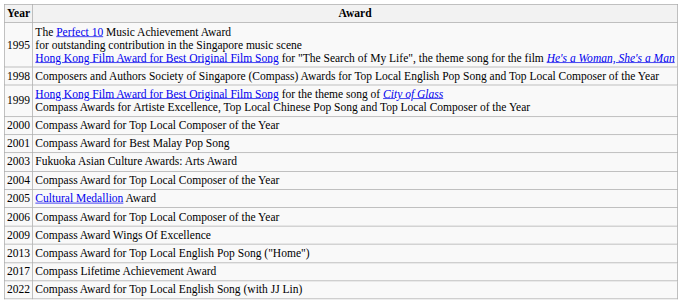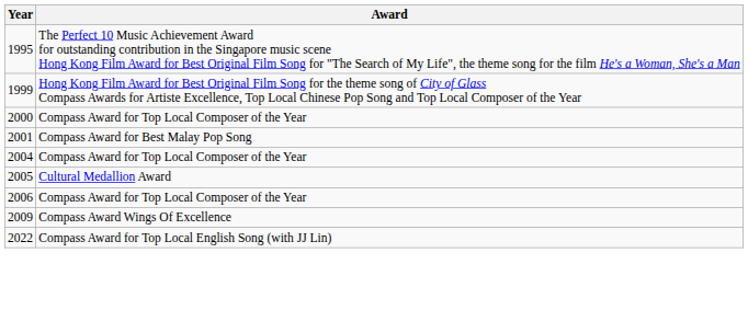- row: 1998 | Composers and Authors Society of Singapore (Compass) Awards for Top Local English Pop Song and Top Local Composer of the Year
- row: 2003 | Fukuoka Asian Culture Awards: Arts Award
- row: 2013 | Compass Award for Top Local English Pop Song ("Home")
- row: 2017 | Compass Lifetime Achievement Award
